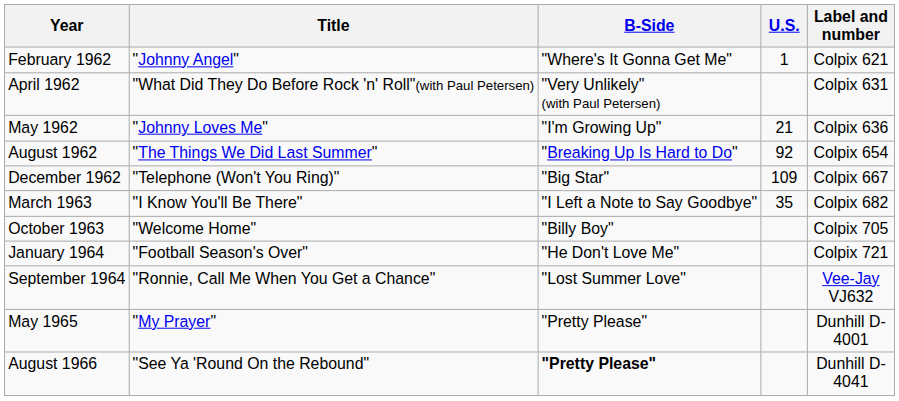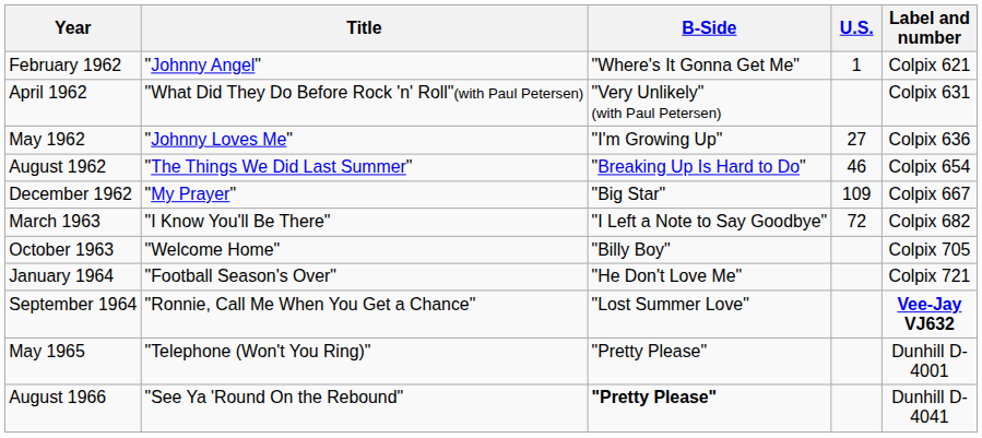May 1962 | U.S.: 21 -> 27
August 1962 | U.S.: 92 -> 46
December 1962 | Title: "Telephone (Won't You Ring)" -> "My Prayer"
March 1963 | U.S.: 35 -> 72
September 1964 | Label and number: normal -> bold
May 1965 | Title: "My Prayer" -> "Telephone (Won't You Ring)"
